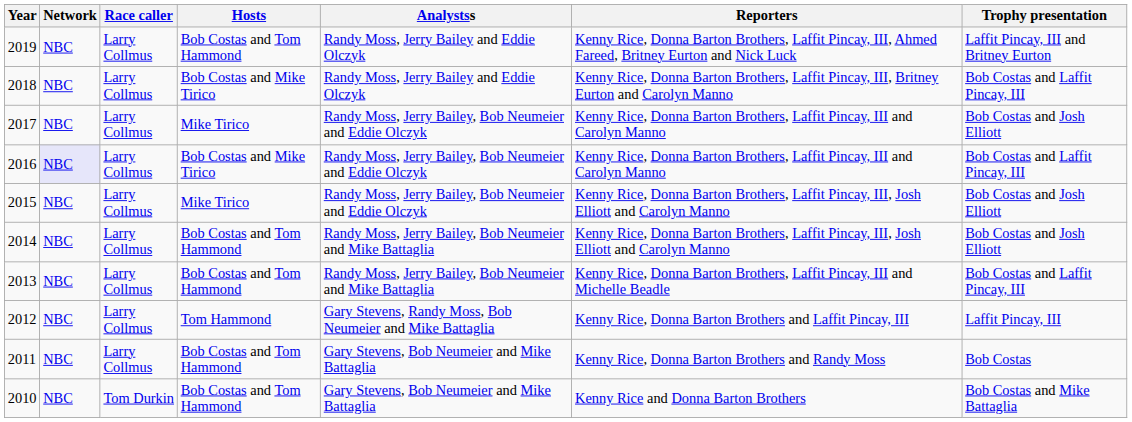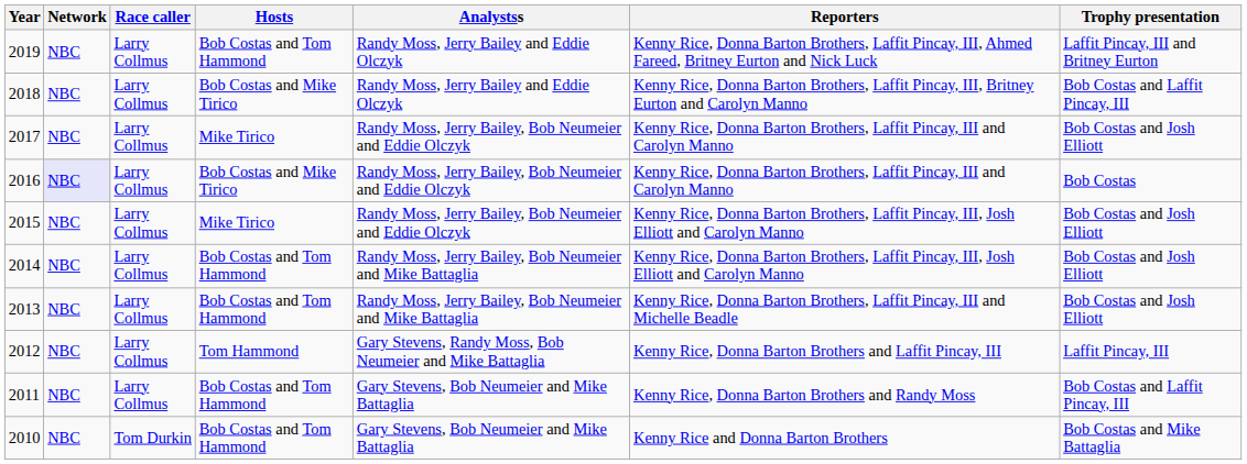2016 | Trophy presentation: Bob Costas and Laffit Pincay, III -> Bob Costas
2013 | Trophy presentation: Bob Costas and Laffit Pincay, III -> Bob Costas and Josh Elliott
2011 | Trophy presentation: Bob Costas -> Bob Costas and Laffit Pincay, III
